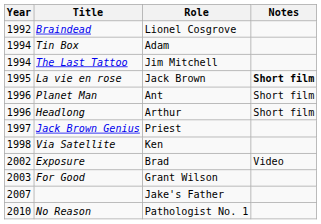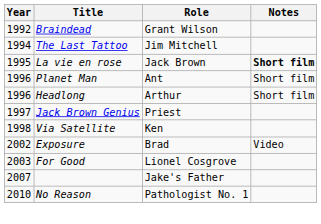Braindead | Role: Lionel Cosgrove -> Grant Wilson
- row: 1994 | Tin Box | Adam
For Good | Role: Grant Wilson -> Lionel Cosgrove
